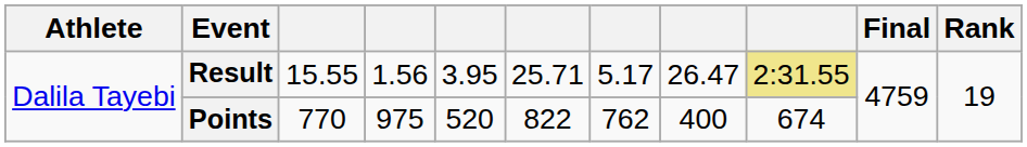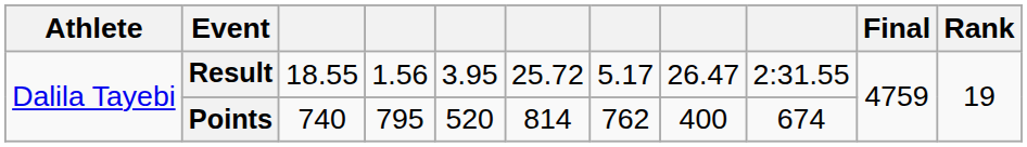Result | column 3: 15.55 -> 18.55
Result | column 6: 25.71 -> 25.72
Result | column 9: khaki background -> no background
Points | column 3: 770 -> 740
Points | column 4: 975 -> 795
Points | column 6: 822 -> 814
